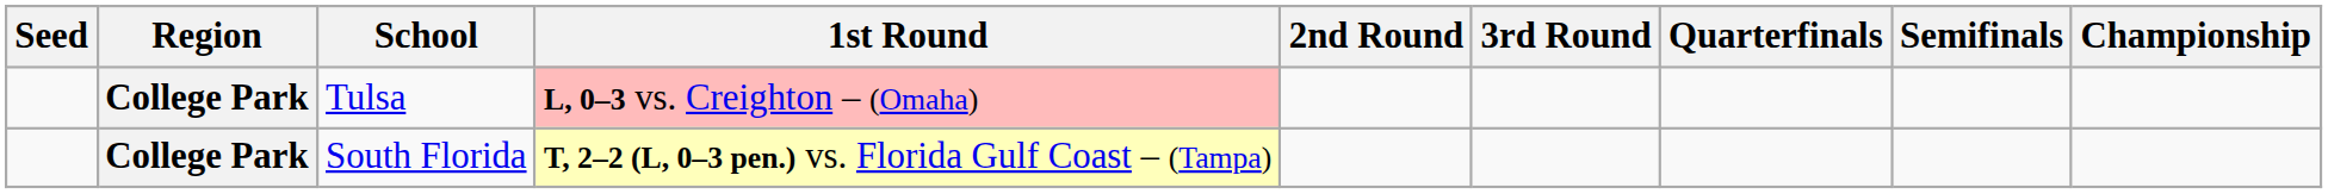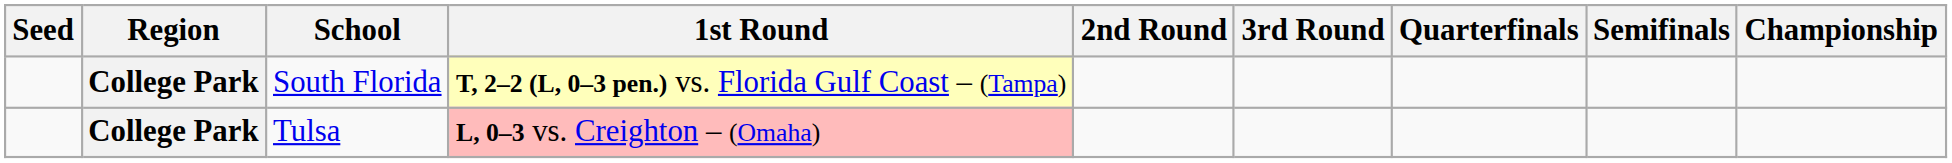rows swapped: Tulsa <-> South Florida
